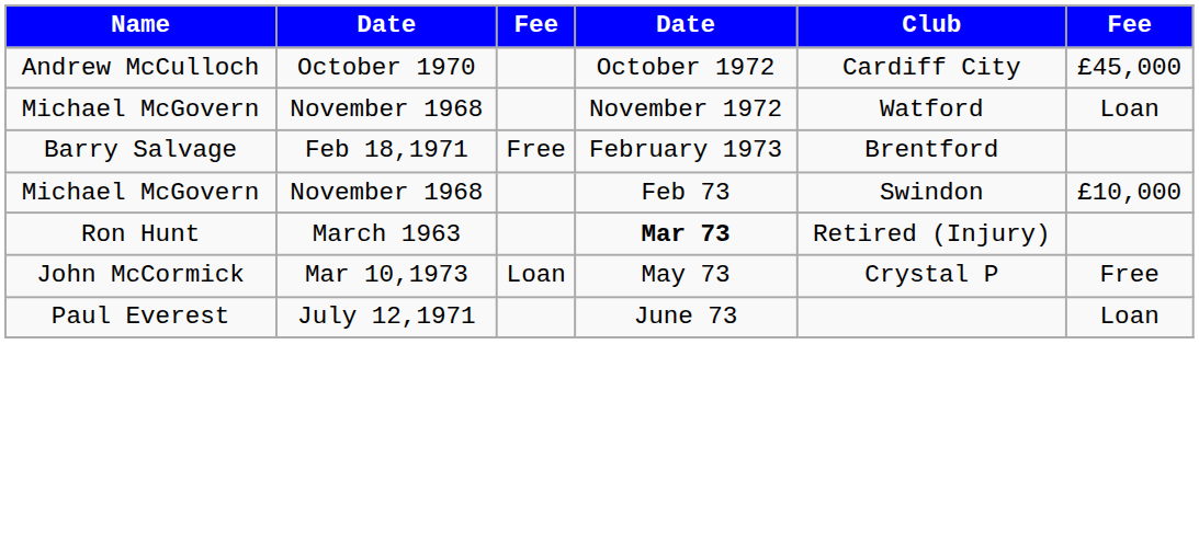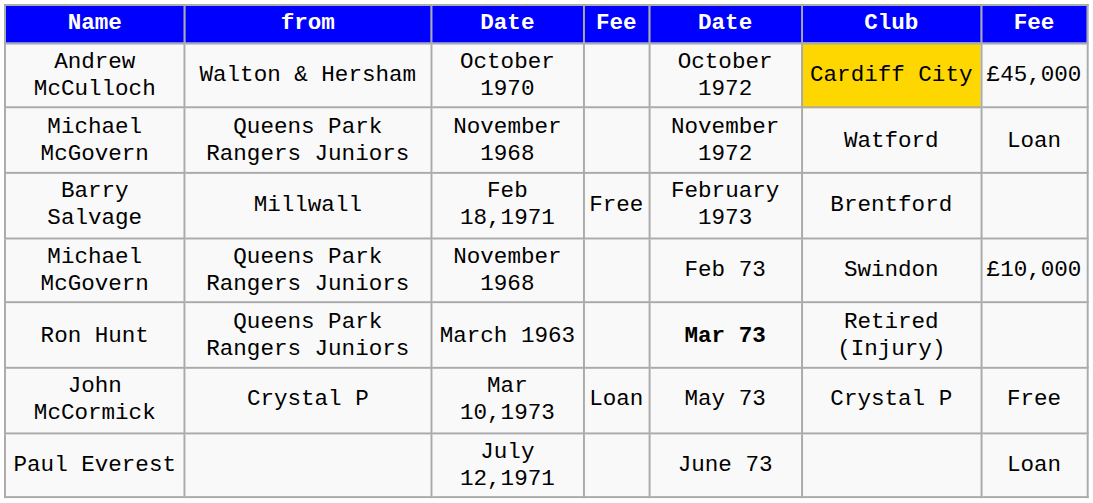+ column: from | Walton & Hersham | Queens Park Rangers Juniors | Millwall | Queens Park Rangers Juniors | Queens Park Rangers Juniors | Crystal P
Andrew McCulloch | Club: no background -> gold background
